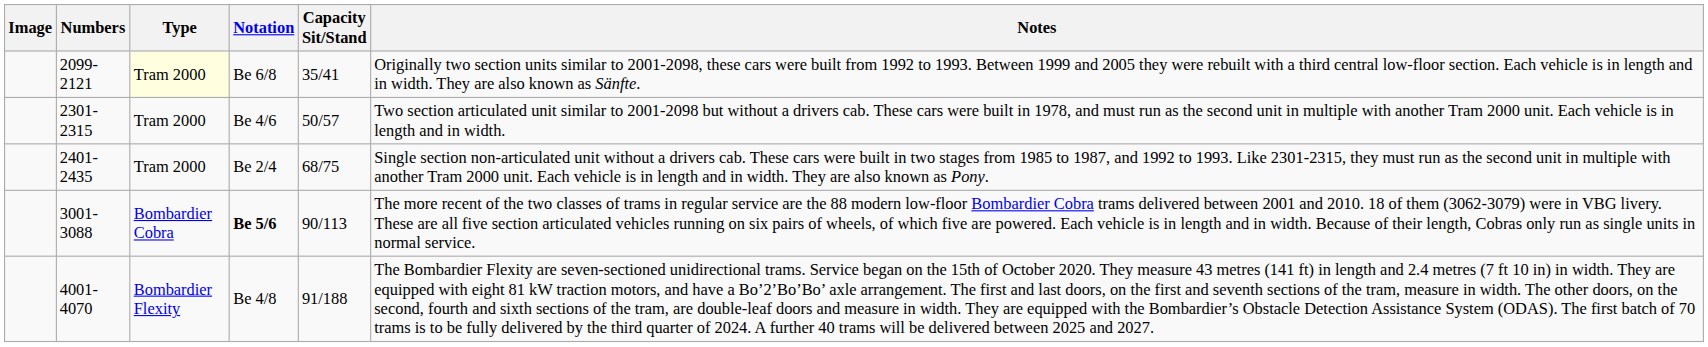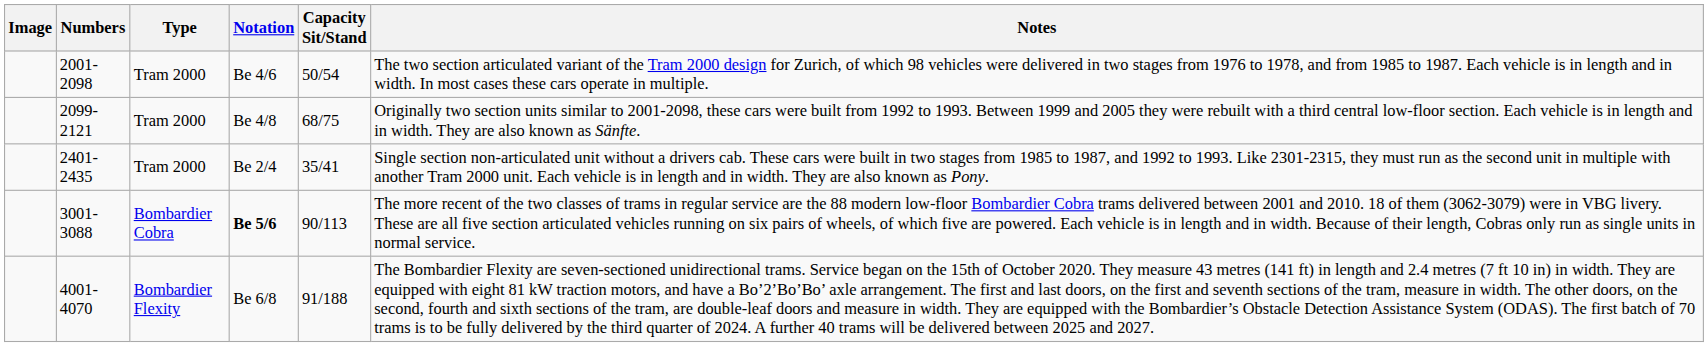+ row: 2001-2098 | Tram 2000 | Be 4/6 | 50/54 | The two section articulated variant of the Tram 2000 design for Zurich, of which 98 vehicles were delivered in two stages from 1976 to 1978, and from 1985 to 1987. Each vehicle is in length and in width. In most cases these cars operate in multiple.
2099-2121 | Type: lightyellow background -> no background
2099-2121 | Notation: Be 6/8 -> Be 4/8
2099-2121 | Capacity Sit/Stand: 35/41 -> 68/75
- row: 2301-2315 | Tram 2000 | Be 4/6 | 50/57 | Two section articulated unit similar to 2001-2098 but without a drivers cab. These cars were built in 1978, and must run as the second unit in multiple with another Tram 2000 unit. Each vehicle is in length and in width.
2401-2435 | Capacity Sit/Stand: 68/75 -> 35/41
4001-4070 | Notation: Be 4/8 -> Be 6/8
